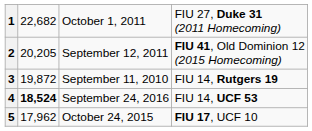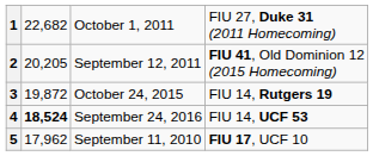3 | column 3: September 11, 2010 -> October 24, 2015
5 | column 3: October 24, 2015 -> September 11, 2010
